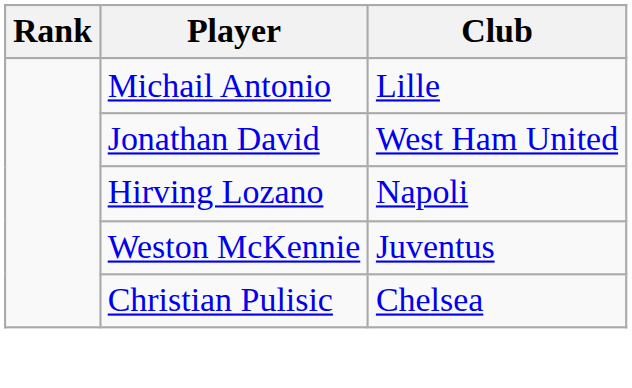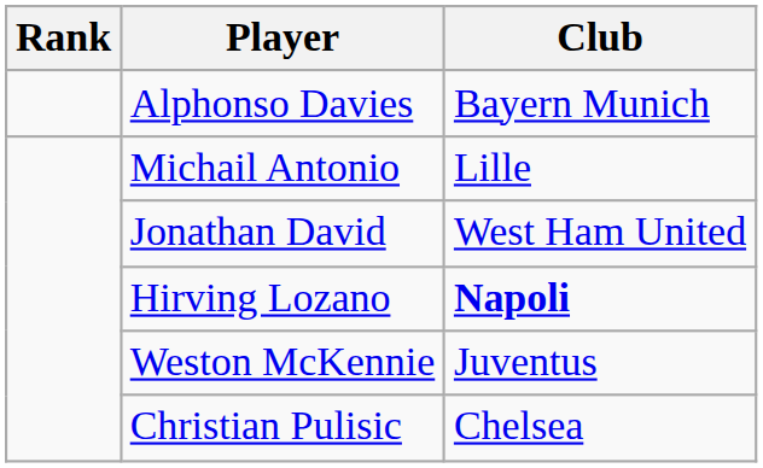+ row: Alphonso Davies | Bayern Munich
Hirving Lozano | Club: normal -> bold
